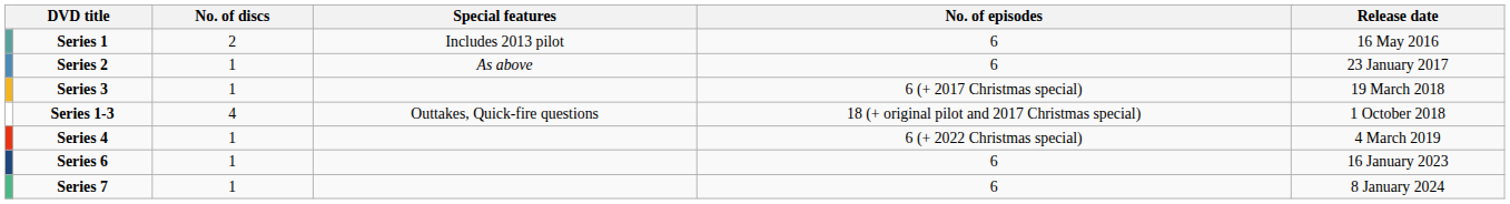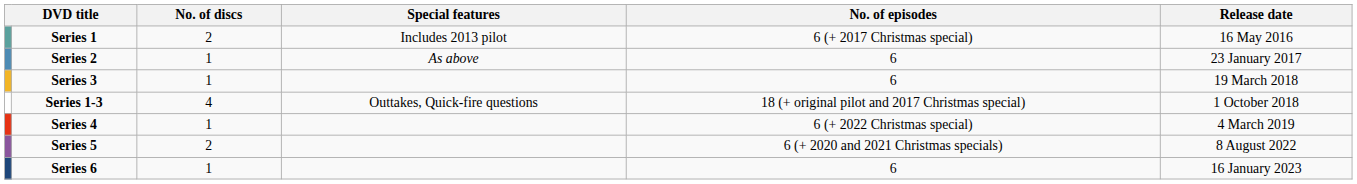Series 1 | No. of episodes: 6 -> 6 (+ 2017 Christmas special)
Series 3 | No. of episodes: 6 (+ 2017 Christmas special) -> 6
+ row: Series 5 | 2 | 6 (+ 2020 and 2021 Christmas specials) | 8 August 2022
- row: Series 7 | 1 | 6 | 8 January 2024
